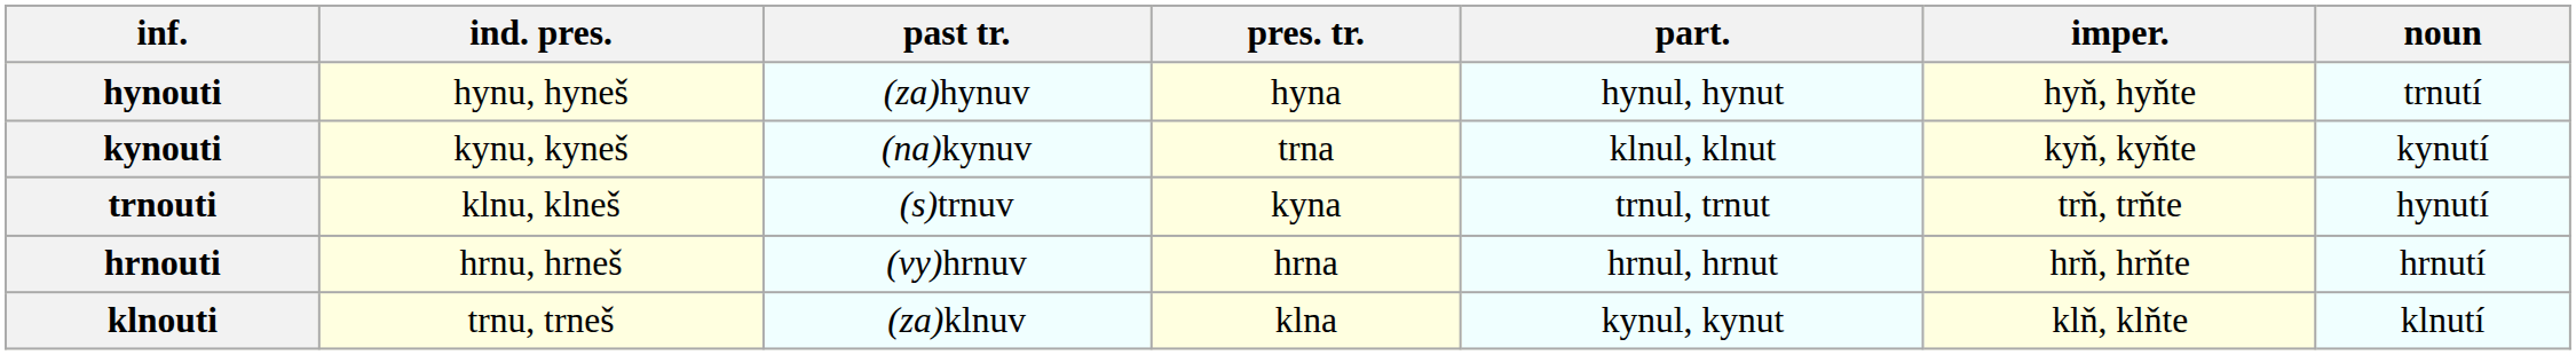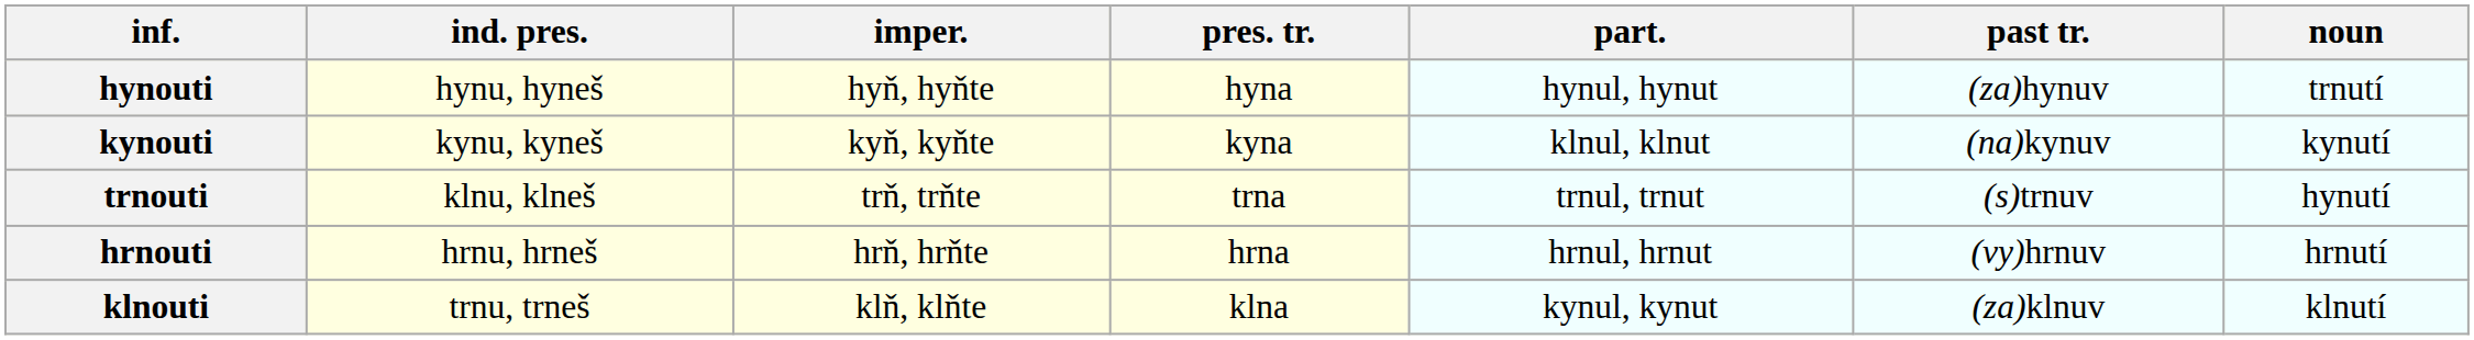columns swapped: imper. <-> past tr.
kynouti | pres. tr.: trna -> kyna
trnouti | pres. tr.: kyna -> trna
